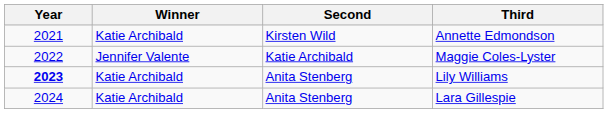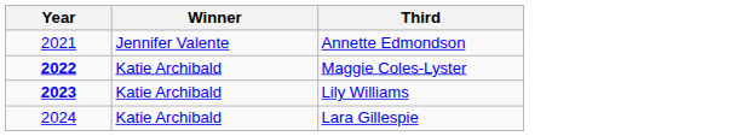- column: Second | Kirsten Wild | Katie Archibald | Anita Stenberg | Anita Stenberg
Annette Edmondson | Winner: Katie Archibald -> Jennifer Valente
Maggie Coles-Lyster | Year: normal -> bold
Maggie Coles-Lyster | Winner: Jennifer Valente -> Katie Archibald
